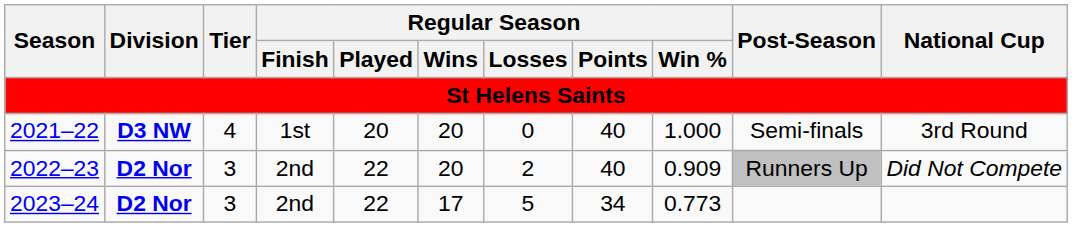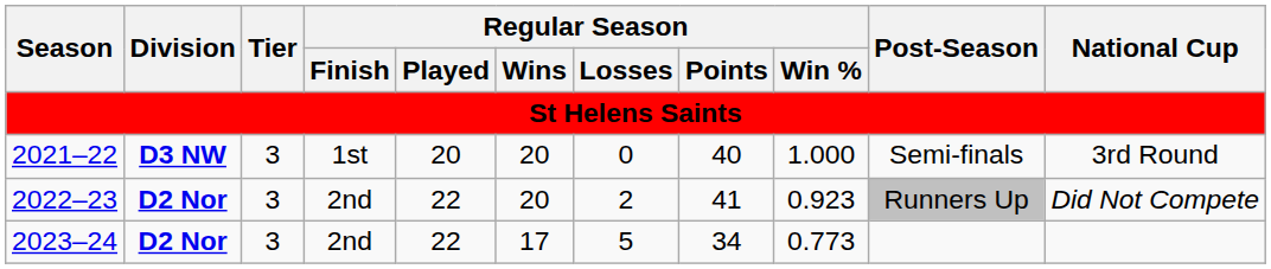2021–22 | Tier: 4 -> 3
2022–23 | Regular Season / Points: 40 -> 41
2022–23 | Regular Season / Win %: 0.909 -> 0.923
